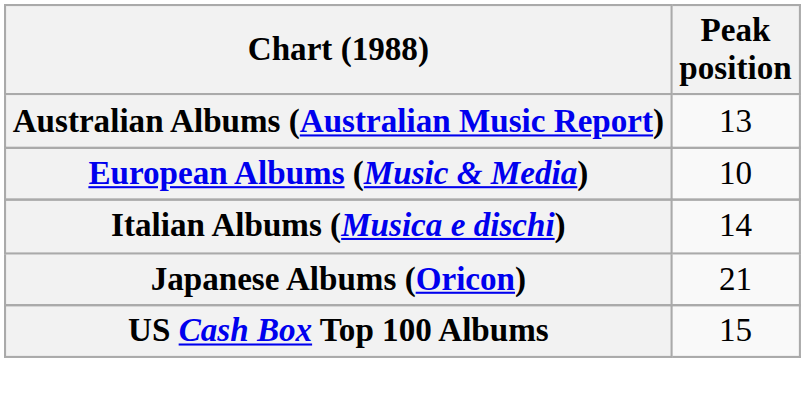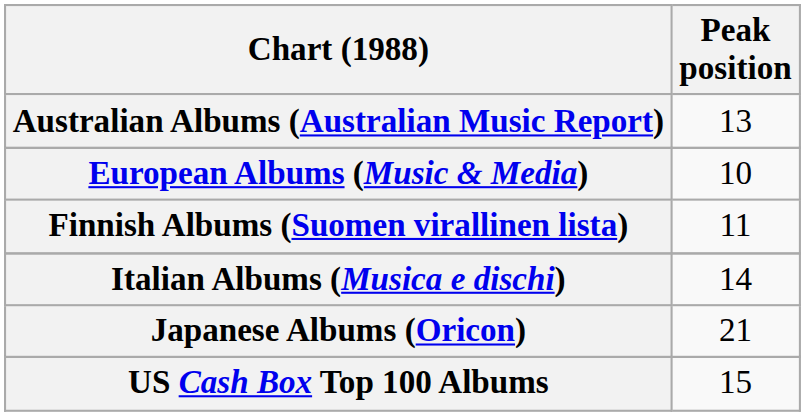+ row: Finnish Albums (Suomen virallinen lista) | 11
